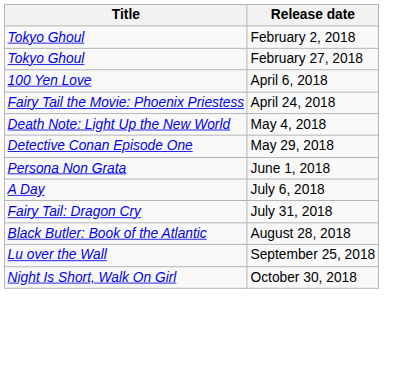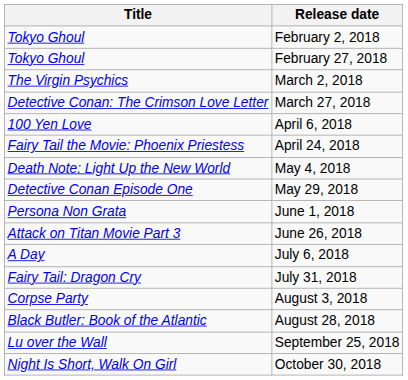+ row: The Virgin Psychics | March 2, 2018
+ row: Detective Conan: The Crimson Love Letter | March 27, 2018
+ row: Attack on Titan Movie Part 3 | June 26, 2018
+ row: Corpse Party | August 3, 2018
